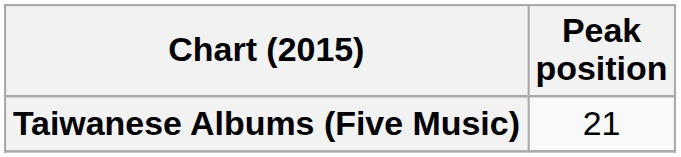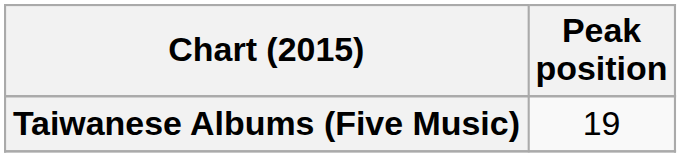Taiwanese Albums (Five Music) | Peak position: 21 -> 19
